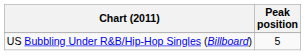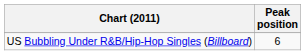US Bubbling Under R&B/Hip-Hop Singles (Billboard) | Peak position: 5 -> 6
